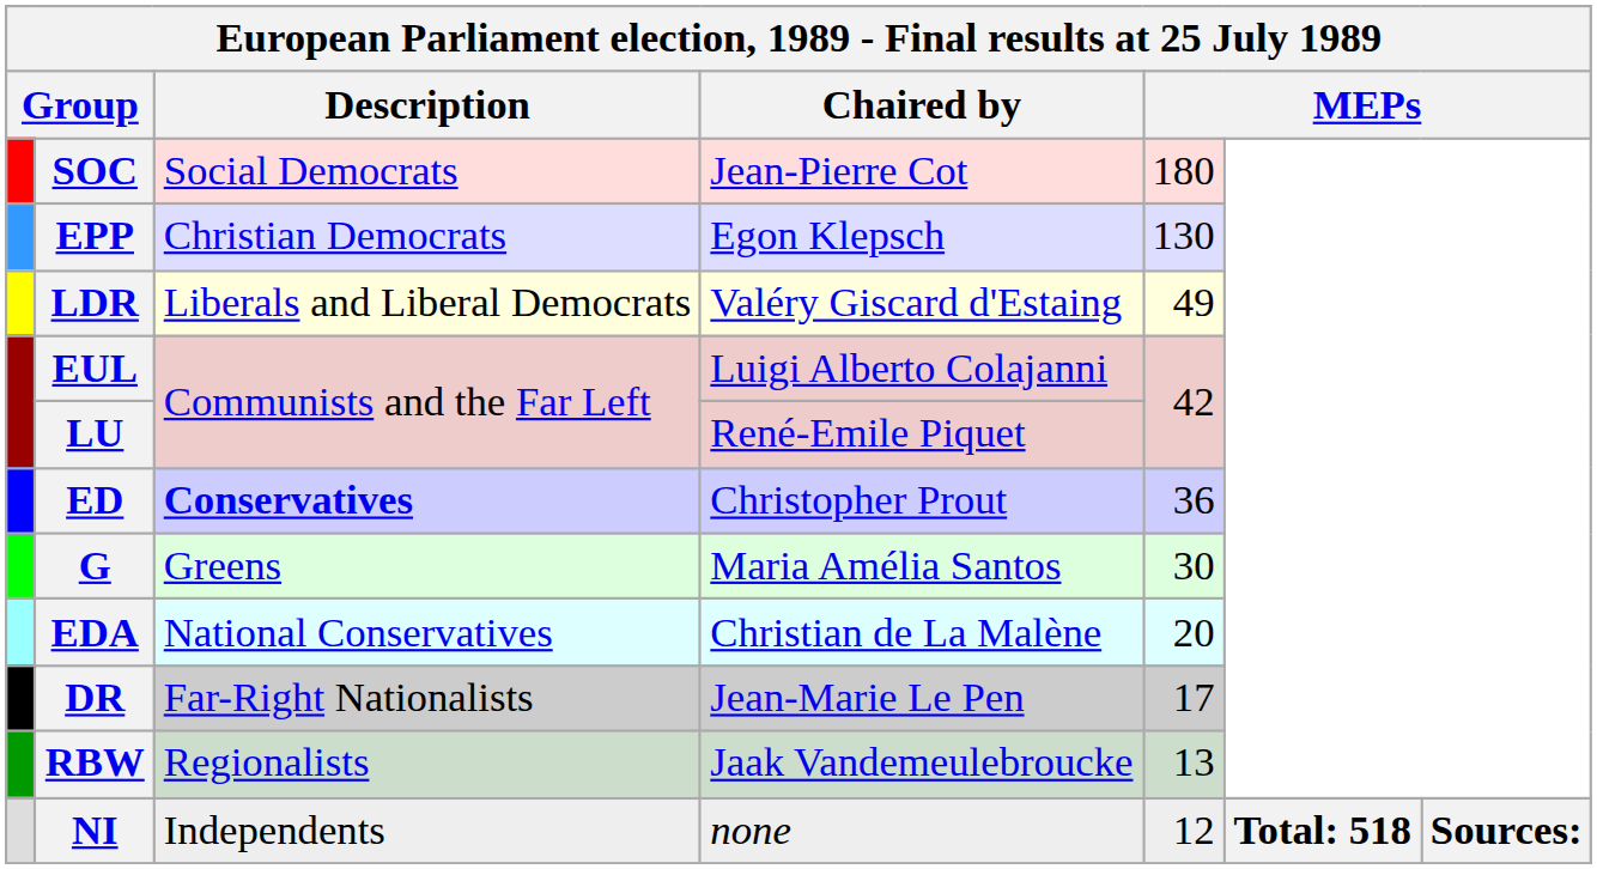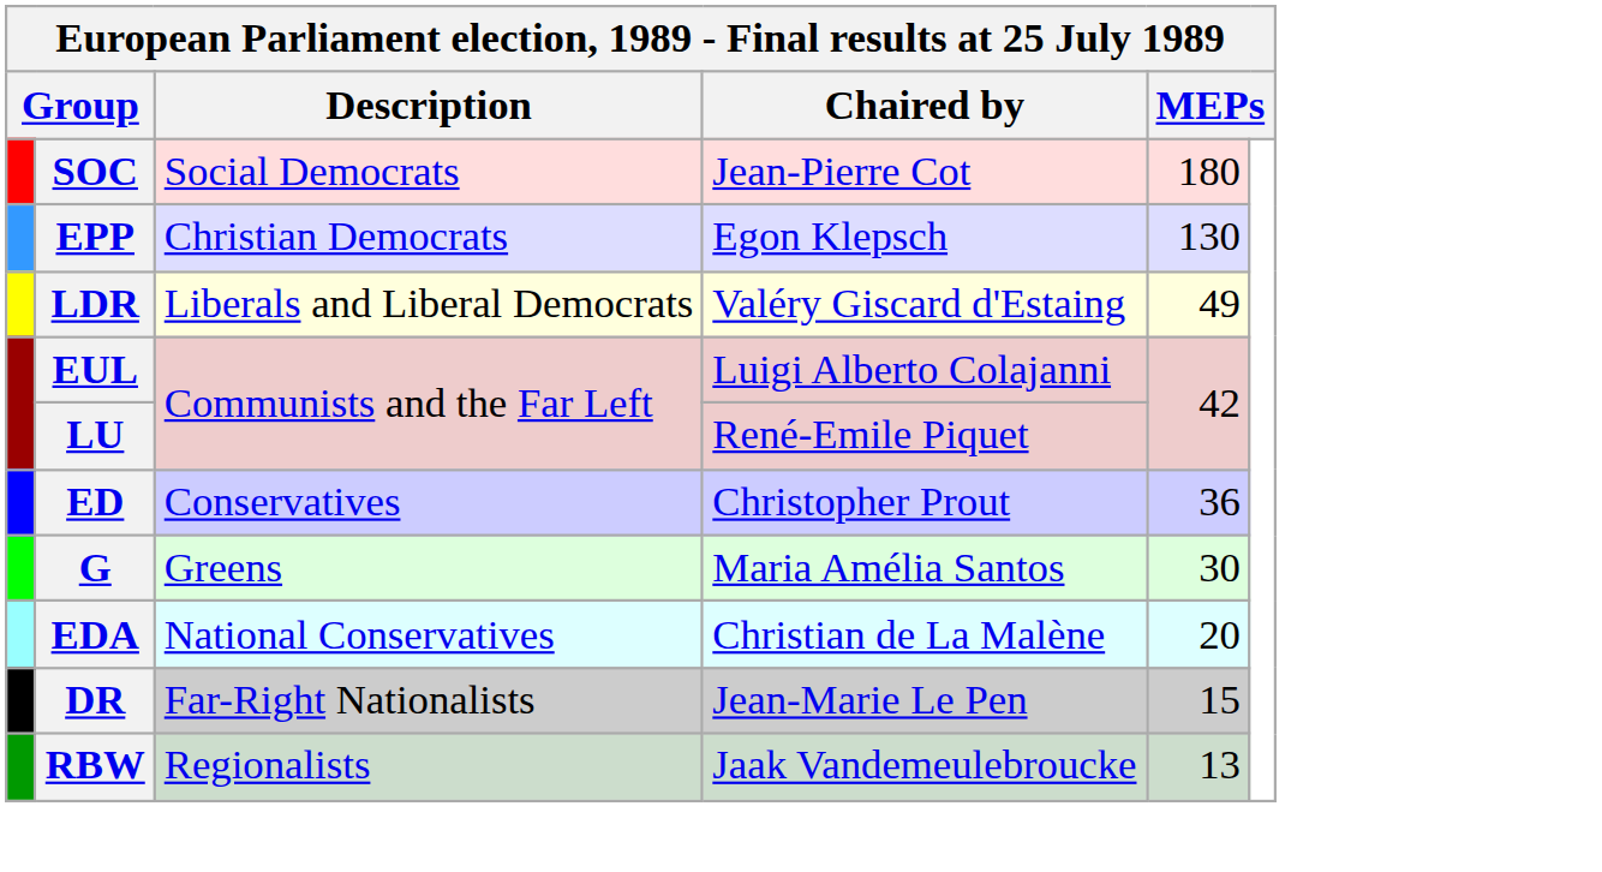ED | Description: bold -> normal
DR | column 5: 17 -> 15
- row: NI | Independents | none | 12 | Total: 518 | Sources:
